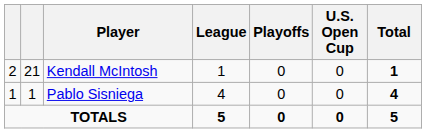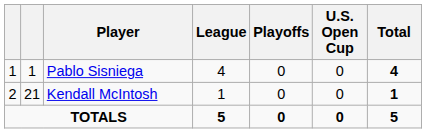rows swapped: Pablo Sisniega <-> Kendall McIntosh
